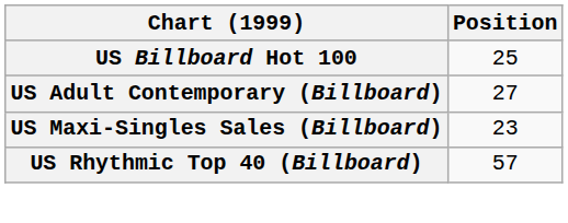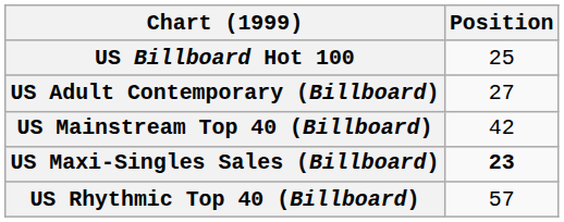+ row: US Mainstream Top 40 (Billboard) | 42
US Maxi-Singles Sales (Billboard) | Position: normal -> bold
